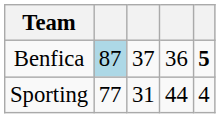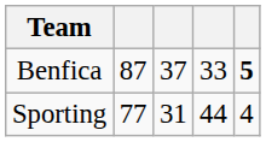Benfica | column 2: lightblue background -> no background
Benfica | column 4: 36 -> 33
